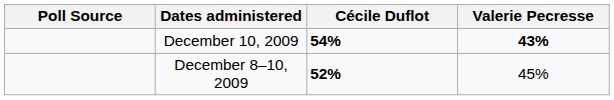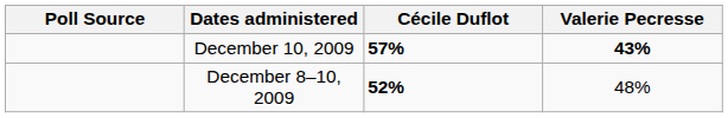December 10, 2009 | Cécile Duflot: 54% -> 57%
December 8–10, 2009 | Valerie Pecresse: 45% -> 48%
